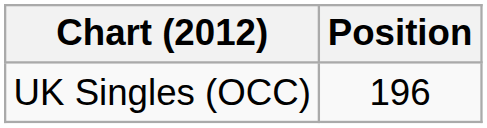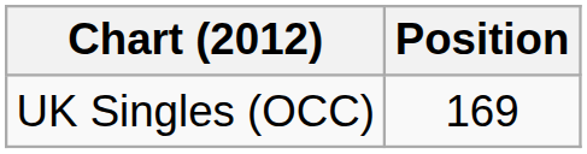UK Singles (OCC) | Position: 196 -> 169
